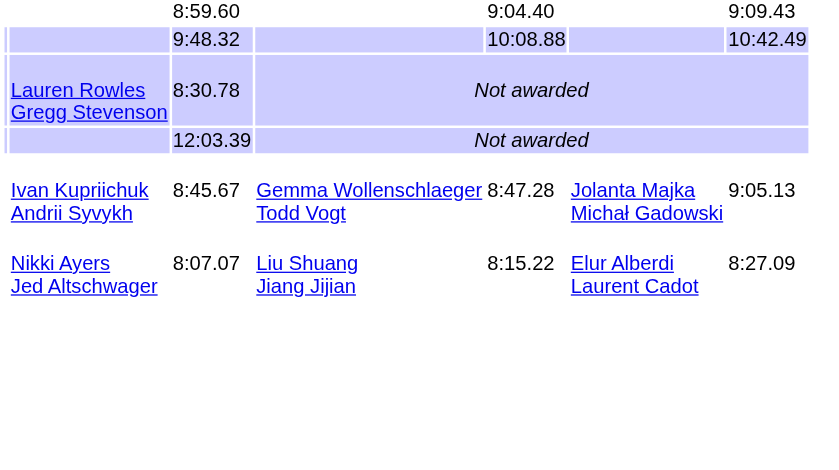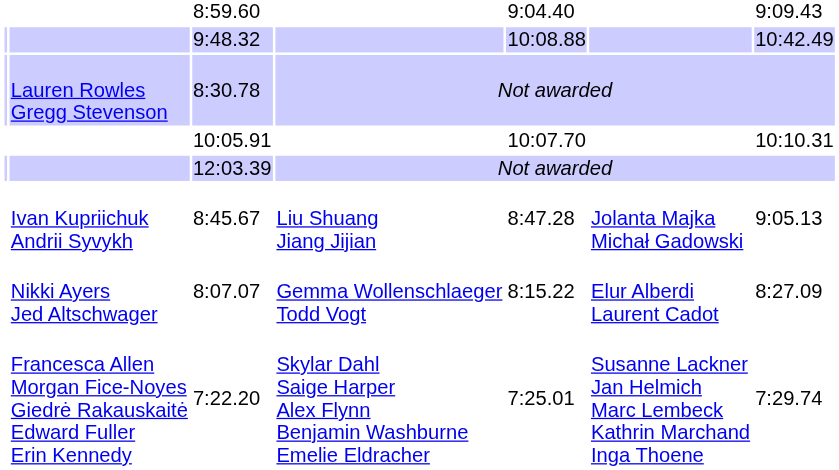+ row: 10:05.91 | 10:07.70 | 10:10.31
8:45.67 | column 4: Gemma Wollenschlaeger Todd Vogt -> Liu Shuang Jiang Jijian
8:07.07 | column 4: Liu Shuang Jiang Jijian -> Gemma Wollenschlaeger Todd Vogt
+ row: Francesca Allen Morgan Fice-Noyes Giedrė Rakauskaitė Edward Fuller Erin Kennedy | 7:22.20 | Skylar Dahl Saige Harper Alex Flynn Benjamin Washburne Emelie Eldracher | 7:25.01 | Susanne Lackner Jan Helmich Marc Lembeck Kathrin Marchand Inga Thoene | 7:29.74
